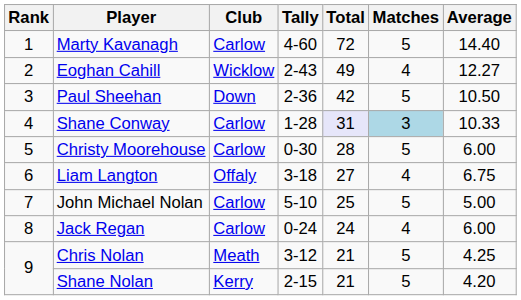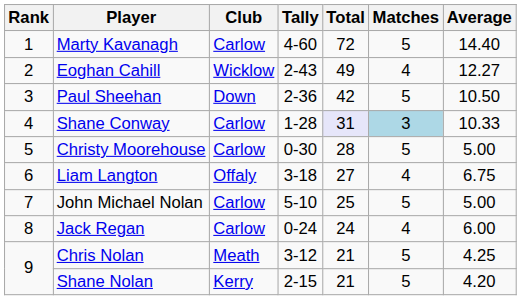Christy Moorehouse | Average: 6.00 -> 5.00
